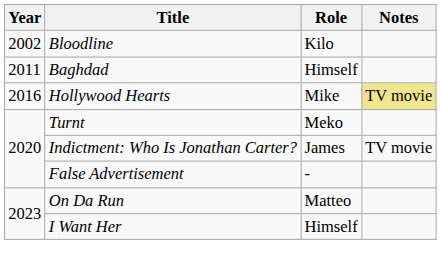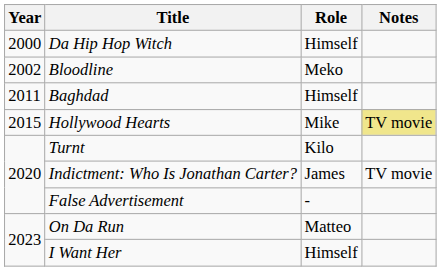+ row: 2000 | Da Hip Hop Witch | Himself
Bloodline | Role: Kilo -> Meko
Hollywood Hearts | Year: 2016 -> 2015
Turnt | Role: Meko -> Kilo
